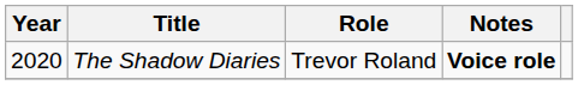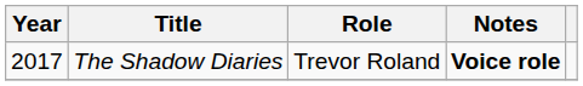The Shadow Diaries | Year: 2020 -> 2017
